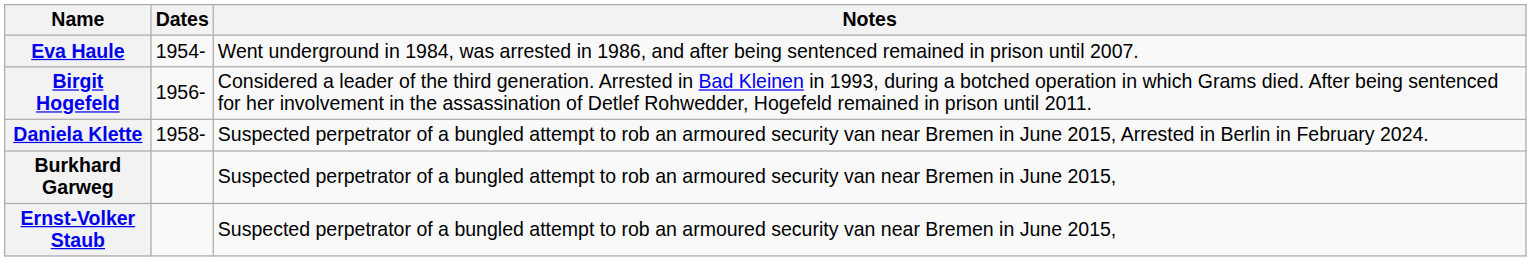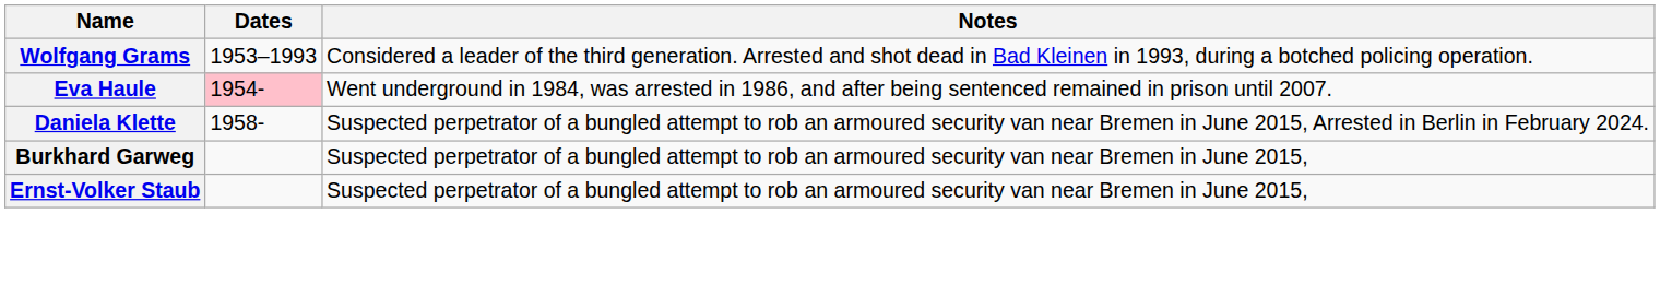+ row: Wolfgang Grams | 1953–1993 | Considered a leader of the third generation. Arrested and shot dead in Bad Kleinen in 1993, during a botched policing operation.
Eva Haule | Dates: no background -> pink background
- row: Birgit Hogefeld | 1956- | Considered a leader of the third generation. Arrested in Bad Kleinen in 1993, during a botched operation in which Grams died. After being sentenced for her involvement in the assassination of Detlef Rohwedder, Hogefeld remained in prison until 2011.
